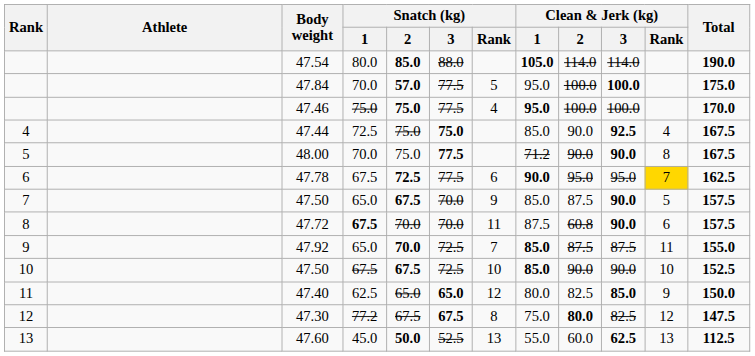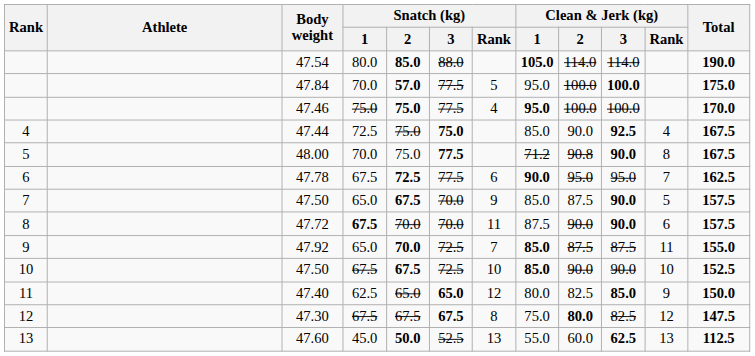48.00 | Clean & Jerk (kg) / 2: 90.0 -> 90.8
47.78 | Clean & Jerk (kg) / Rank: gold background -> no background
47.72 | Clean & Jerk (kg) / 2: 60.8 -> 90.0
47.30 | Snatch (kg) / 1: 77.2 -> 67.5
